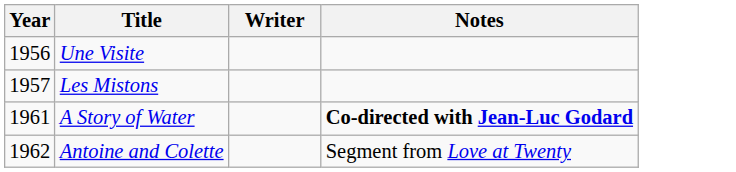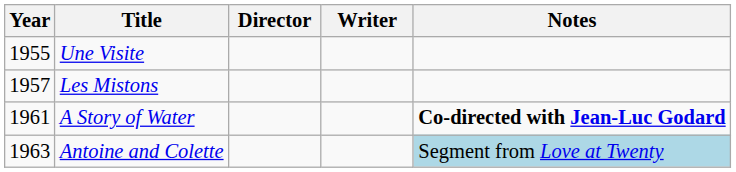+ column: Director
Une Visite | Year: 1956 -> 1955
Antoine and Colette | Year: 1962 -> 1963
Antoine and Colette | Notes: no background -> lightblue background
